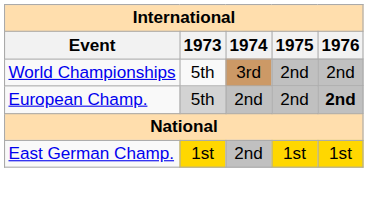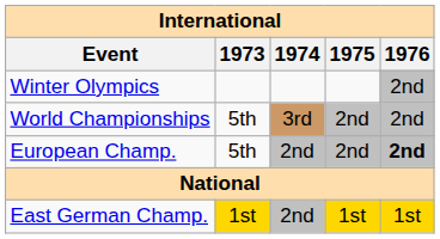+ row: Winter Olympics | 2nd
European Champ. | 1973: lightgrey background -> no background
